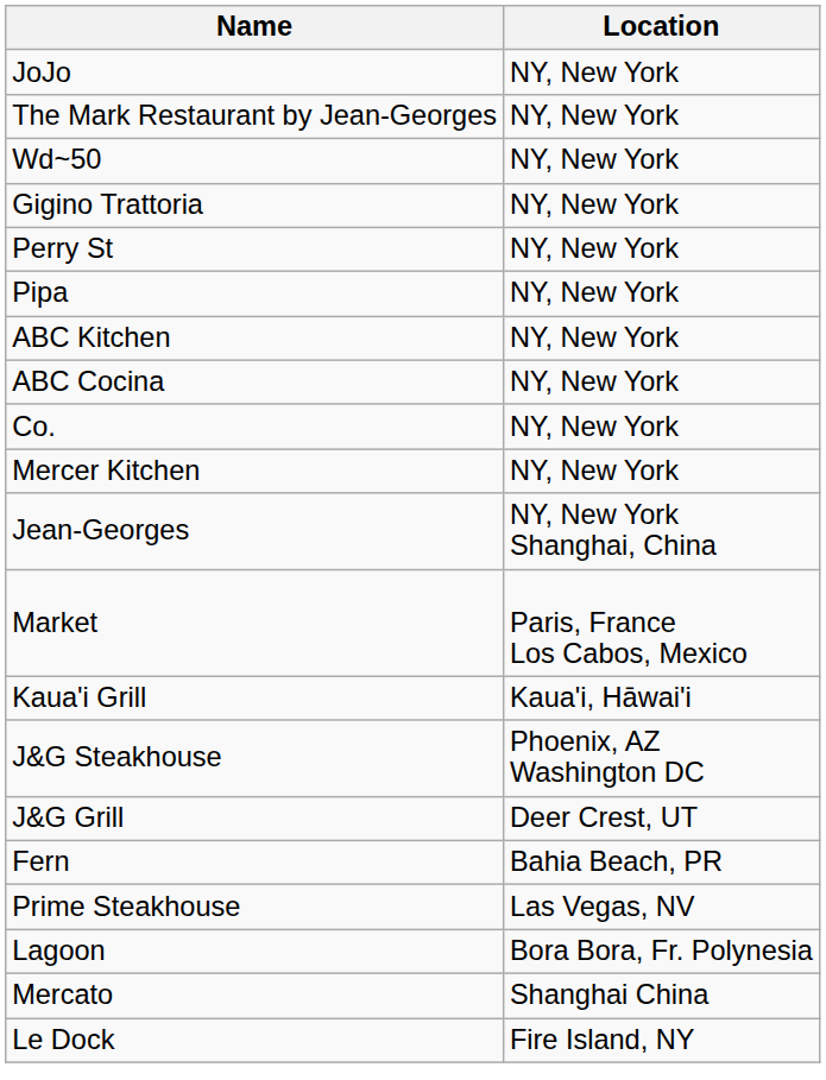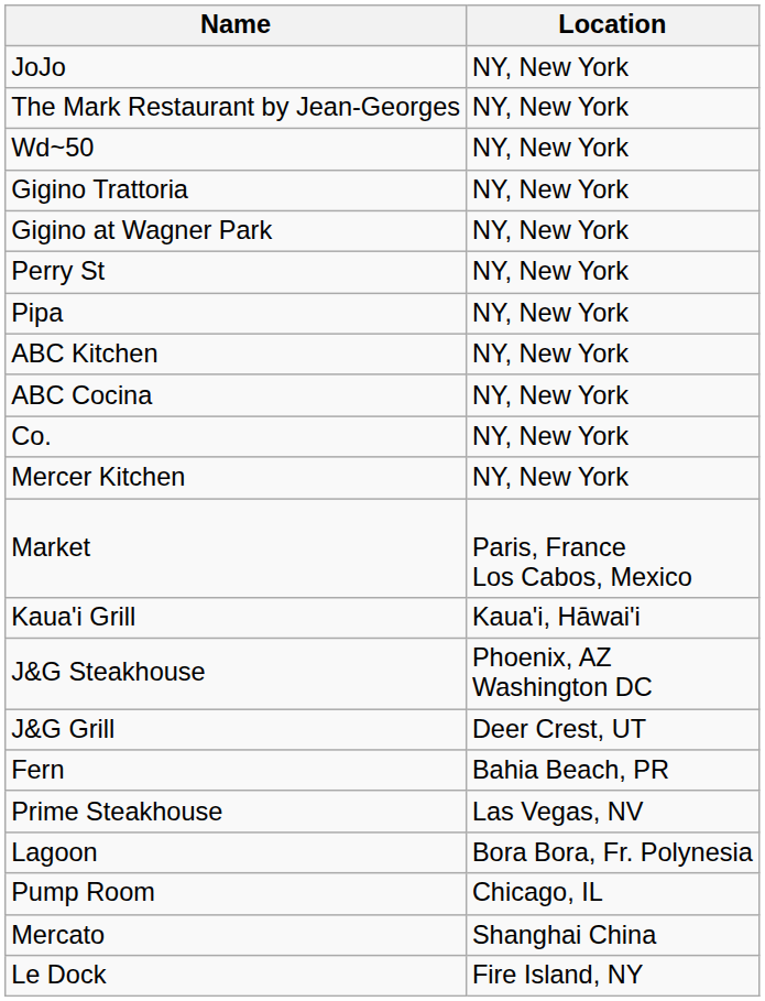+ row: Gigino at Wagner Park | NY, New York
- row: Jean-Georges | NY, New York Shanghai, China
+ row: Pump Room | Chicago, IL
